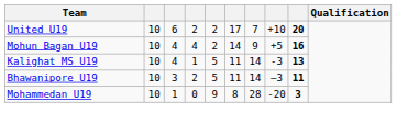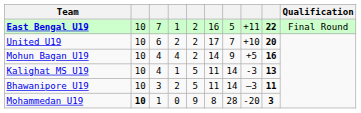+ row: East Bengal U19 | 10 | 7 | 1 | 2 | 16 | 5 | +11 | 22 | Final Round
Mohammedan U19 | column 2: normal -> bold
